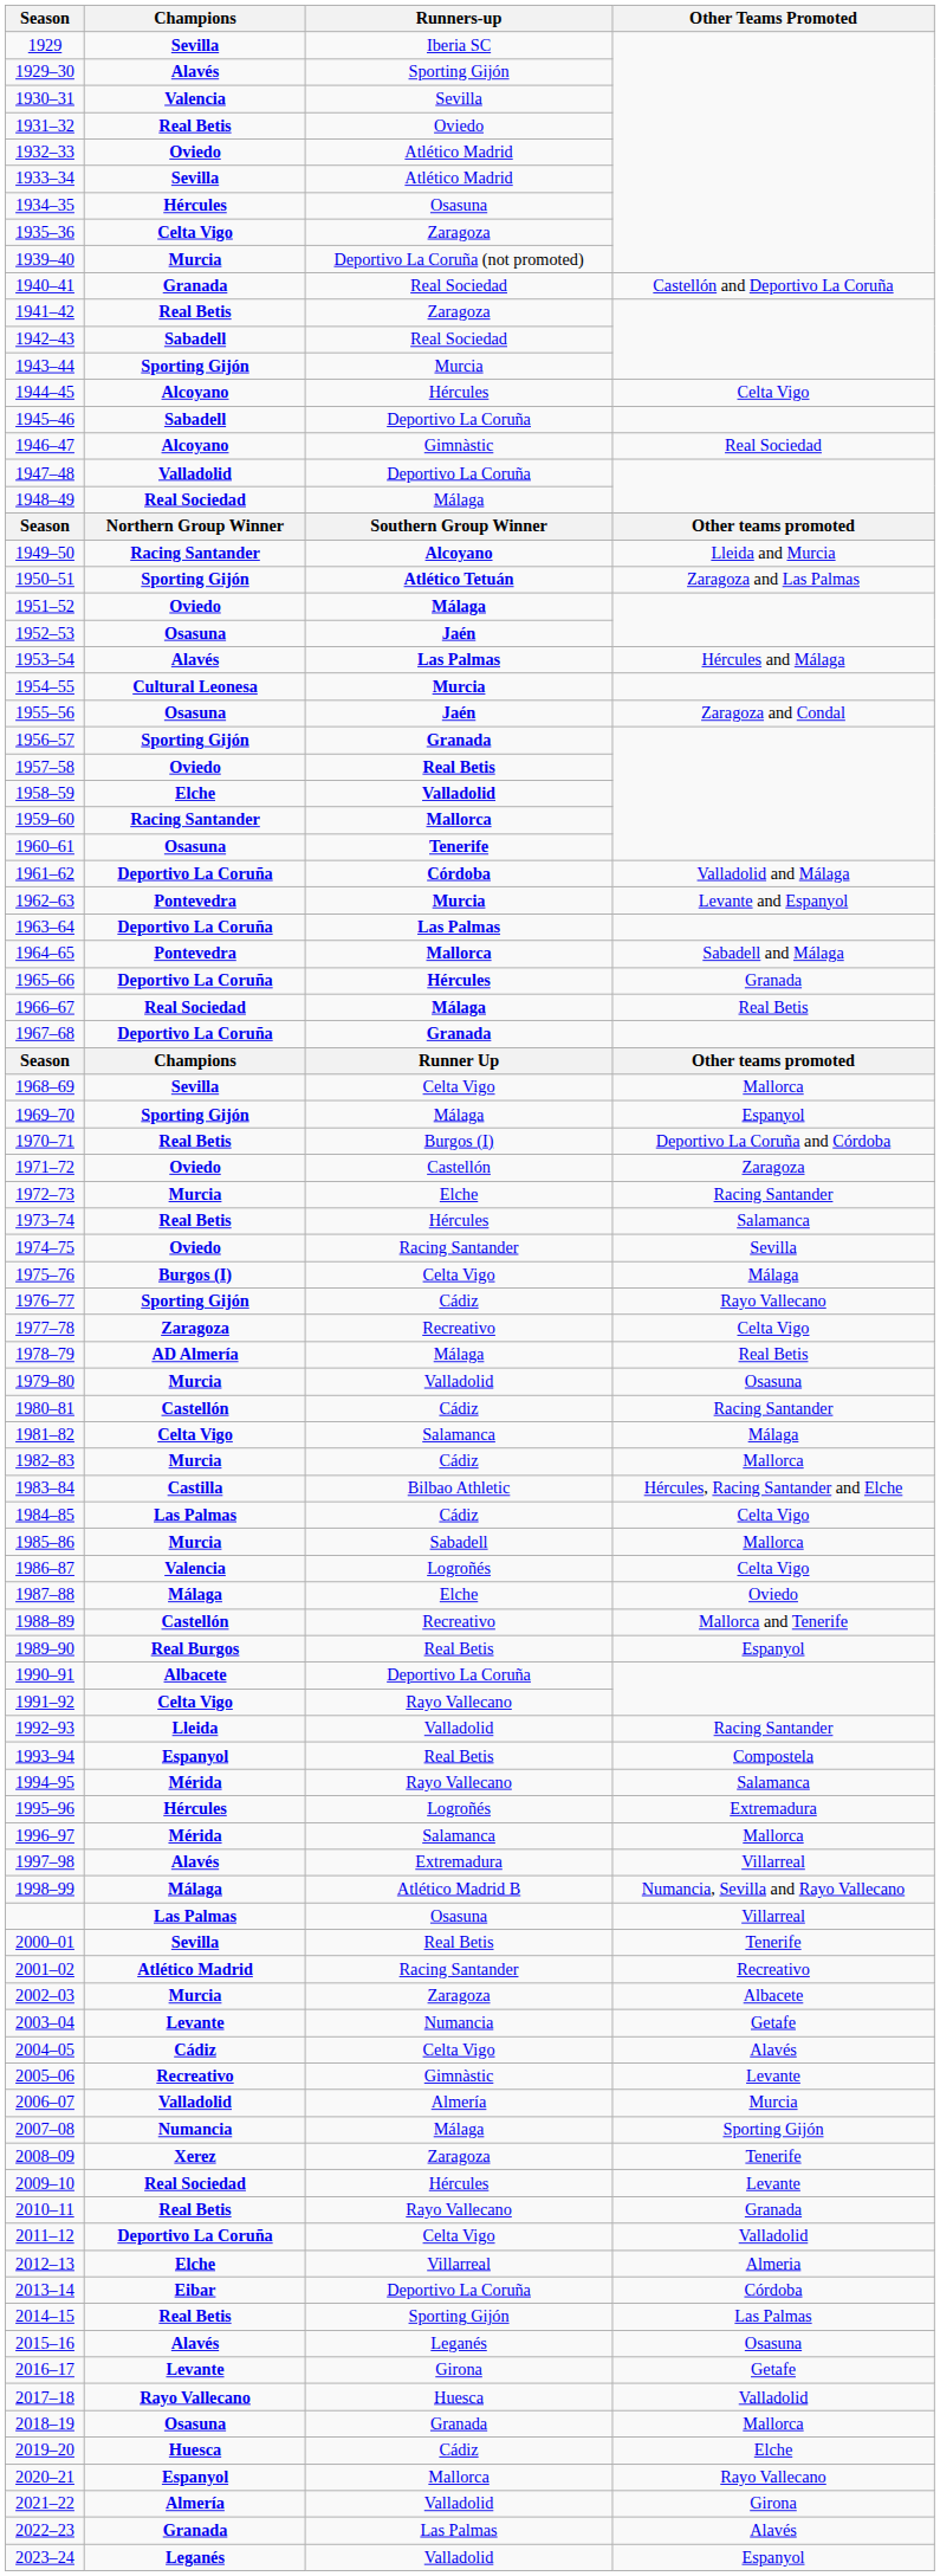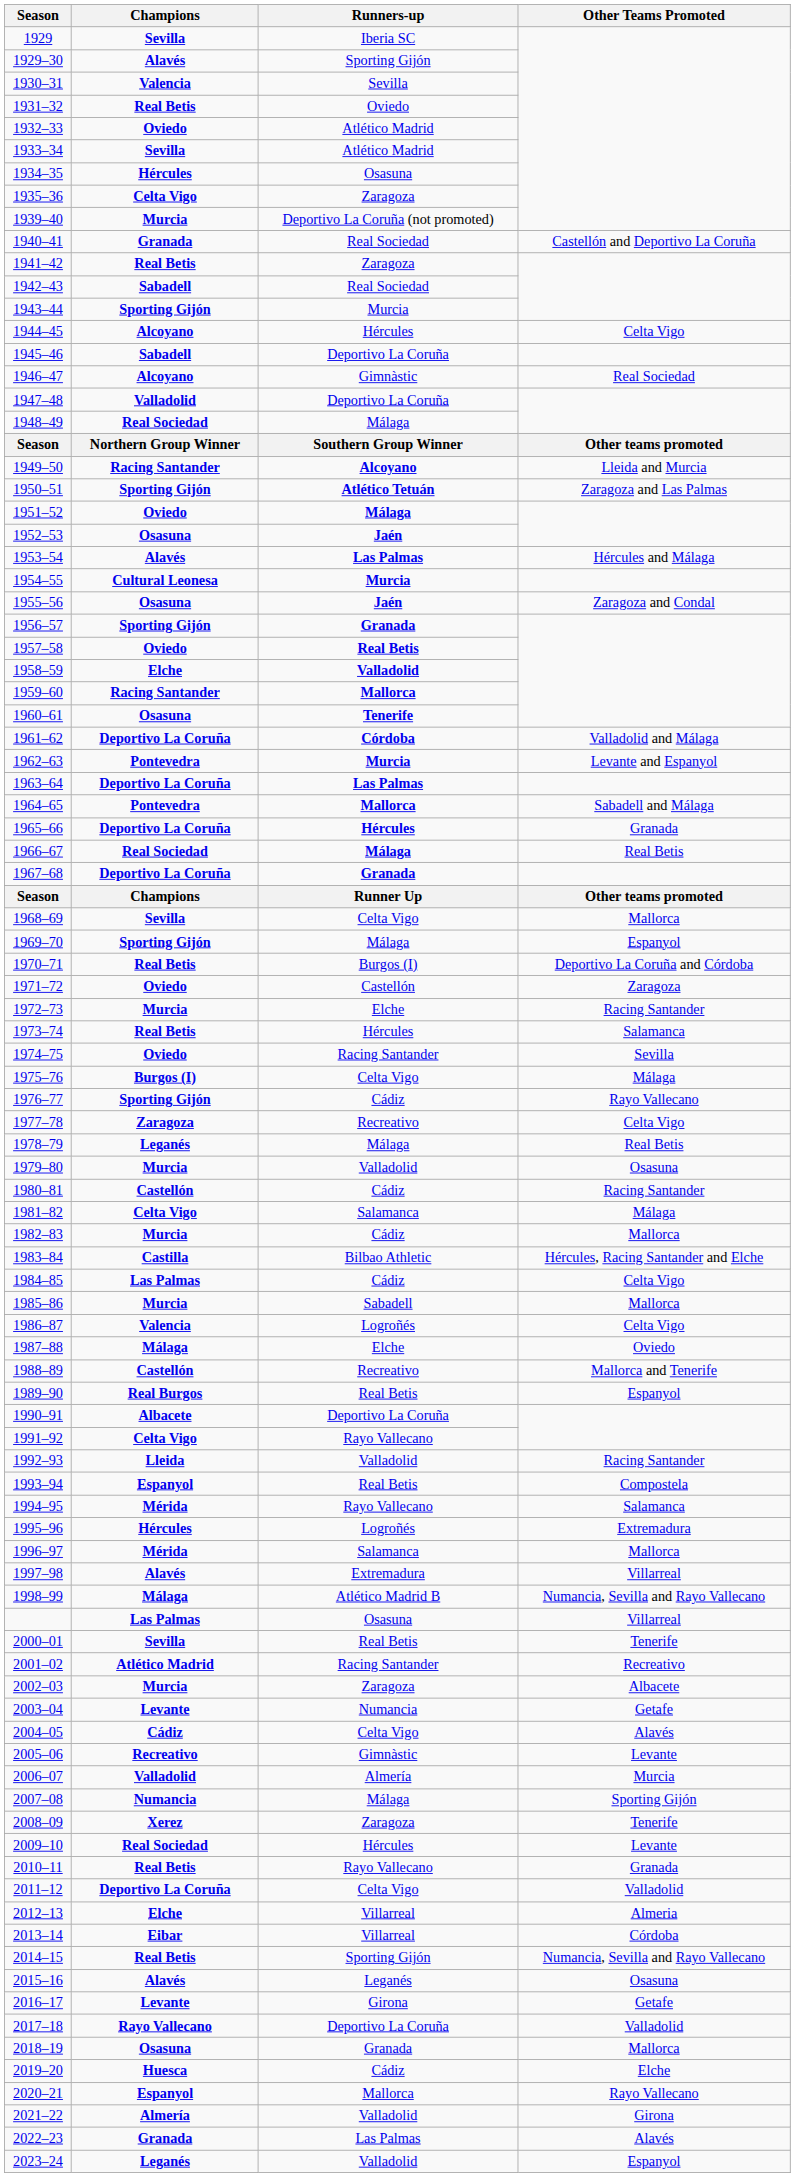1978–79 | Champions: AD Almería -> Leganés
2013–14 | Runners-up: Deportivo La Coruña -> Villarreal
2014–15 | Other Teams Promoted: Las Palmas -> Numancia, Sevilla and Rayo Vallecano
2017–18 | Runners-up: Huesca -> Deportivo La Coruña
